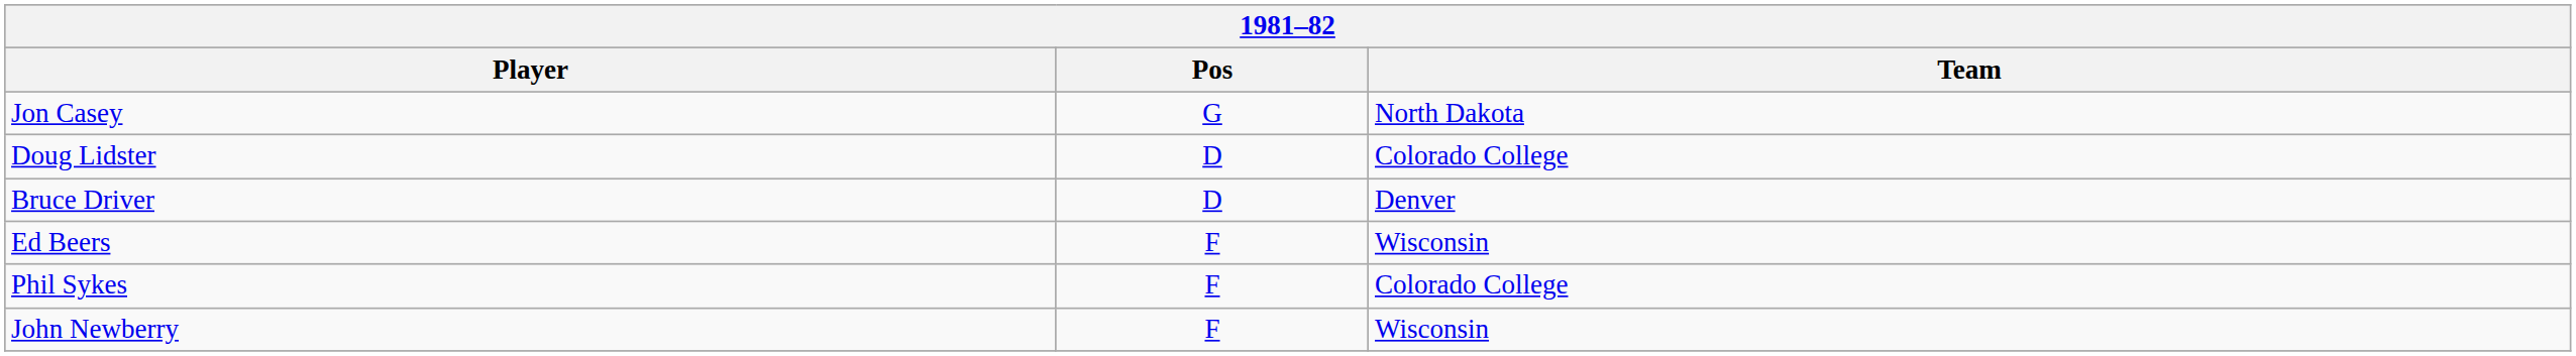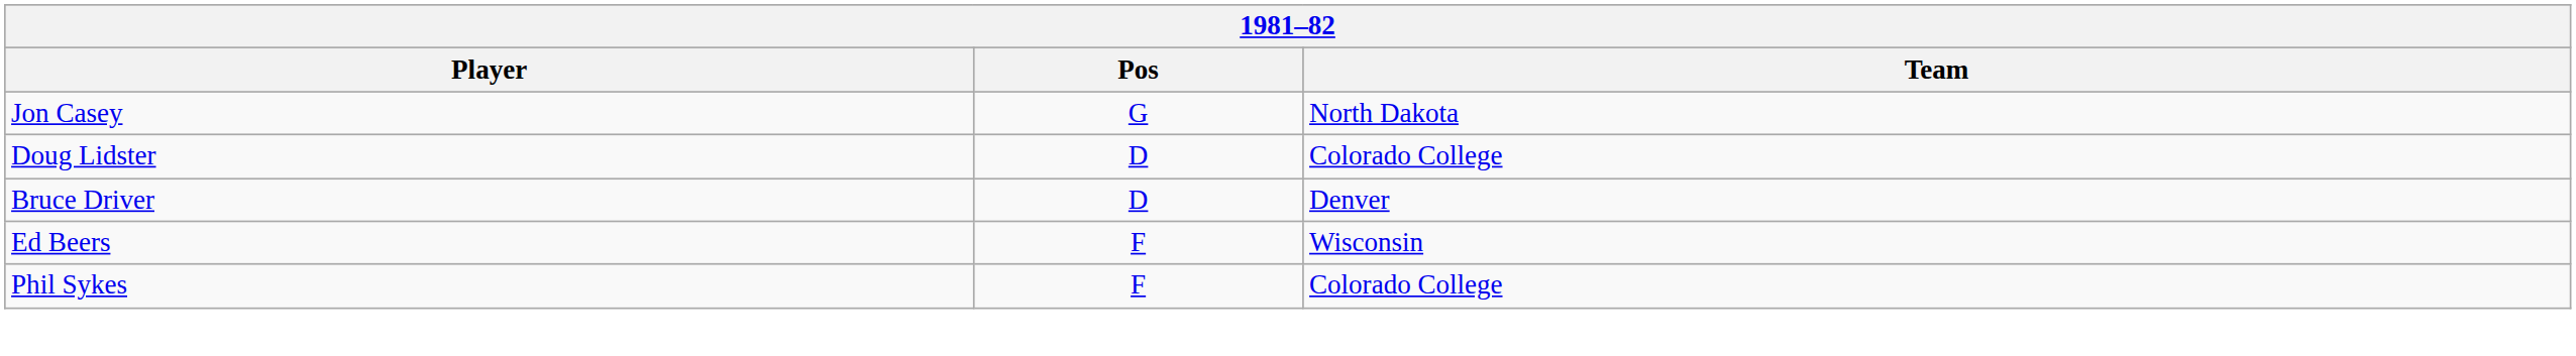- row: John Newberry | F | Wisconsin
